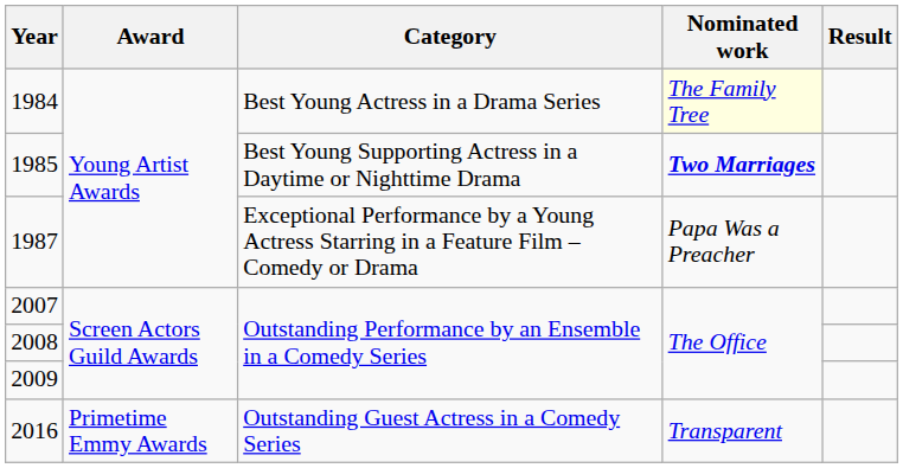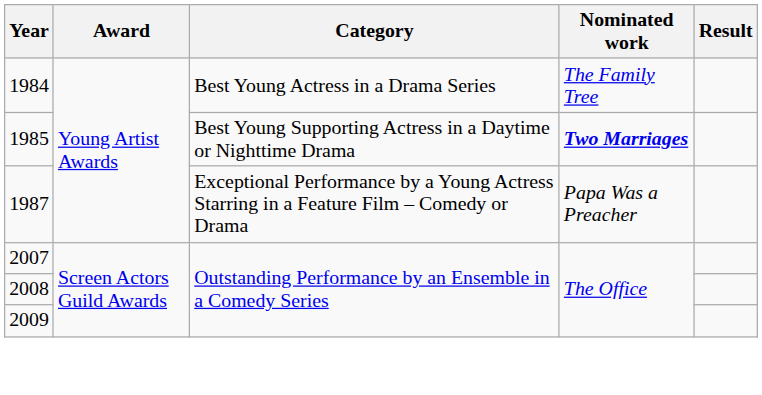1984 | Nominated work: lightyellow background -> no background
- row: 2016 | Primetime Emmy Awards | Outstanding Guest Actress in a Comedy Series | Transparent
